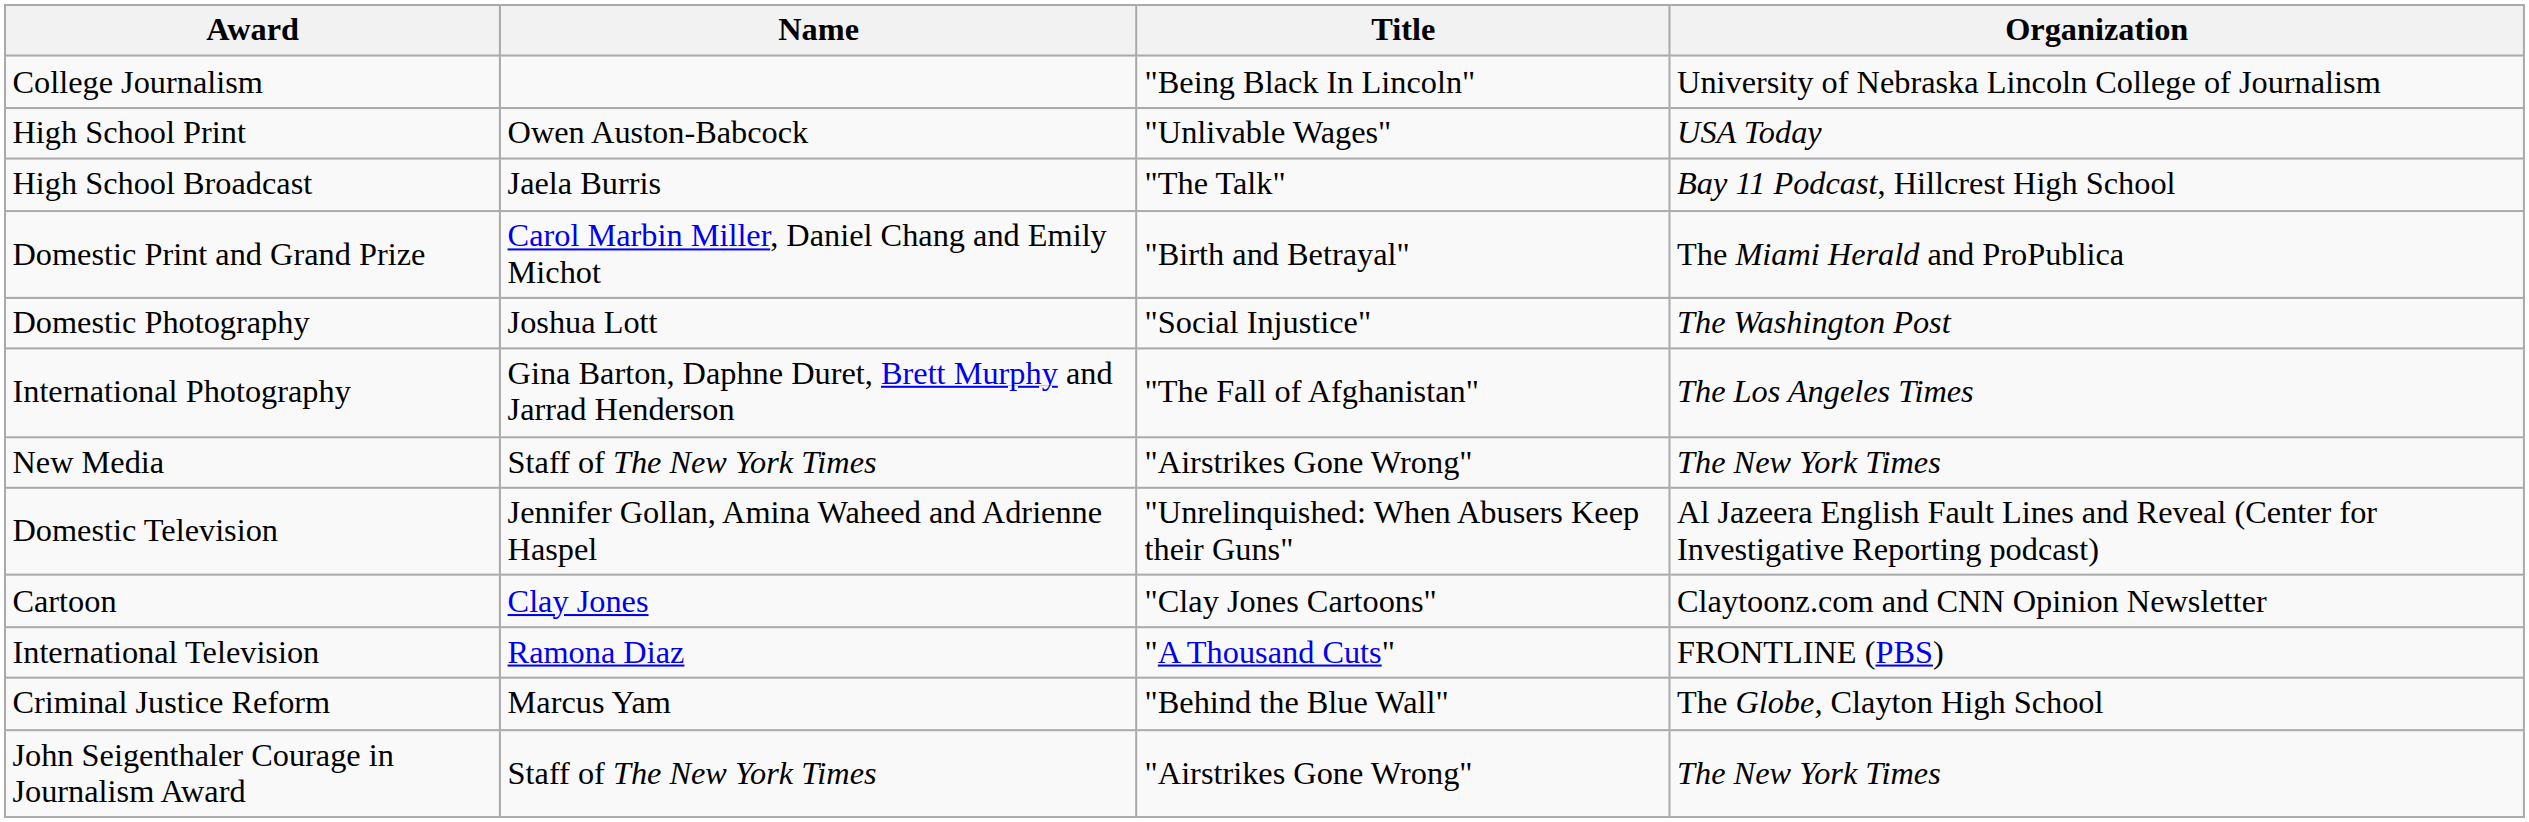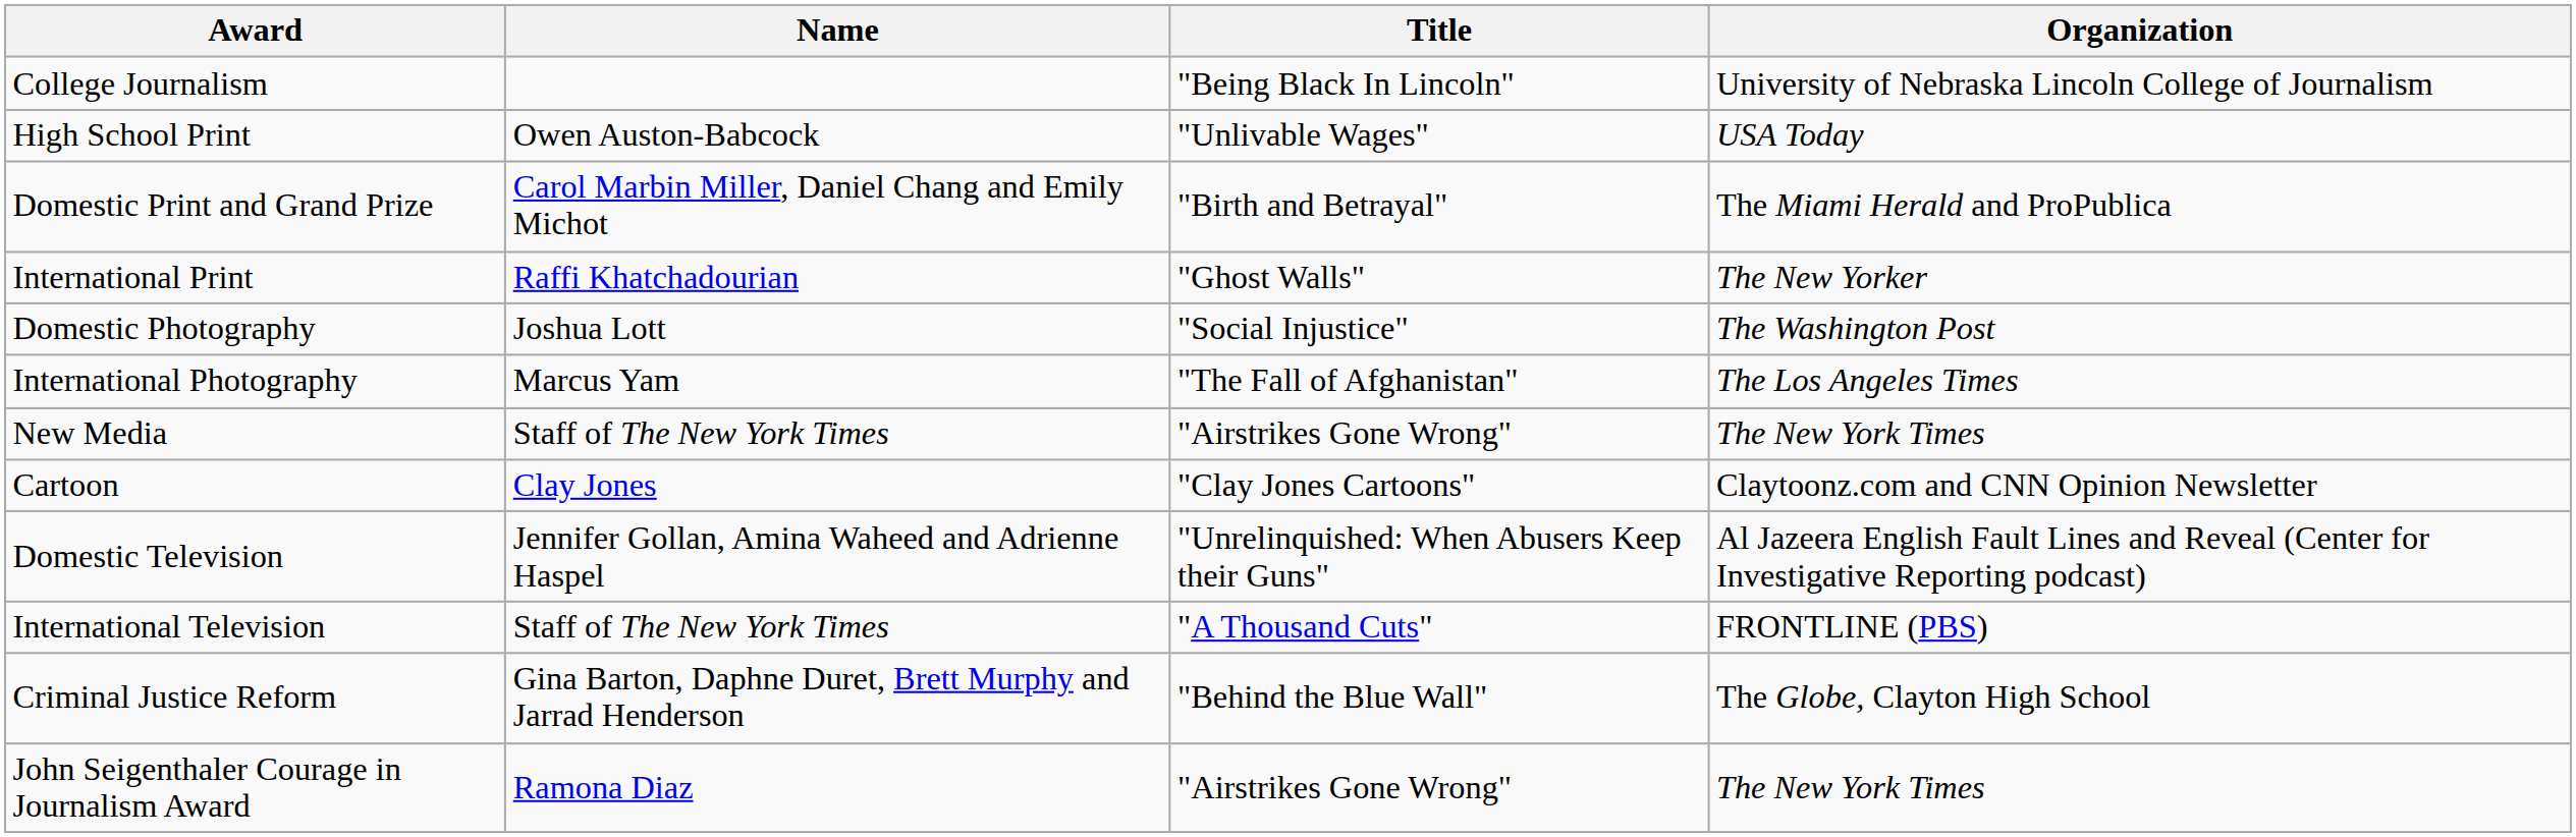- row: High School Broadcast | Jaela Burris | "The Talk" | Bay 11 Podcast, Hillcrest High School
+ row: International Print | Raffi Khatchadourian | "Ghost Walls" | The New Yorker
International Photography | Name: Gina Barton, Daphne Duret, Brett Murphy and Jarrad Henderson -> Marcus Yam
rows swapped: Cartoon <-> Domestic Television
International Television | Name: Ramona Diaz -> Staff of The New York Times
Criminal Justice Reform | Name: Marcus Yam -> Gina Barton, Daphne Duret, Brett Murphy and Jarrad Henderson
John Seigenthaler Courage in Journalism Award | Name: Staff of The New York Times -> Ramona Diaz
